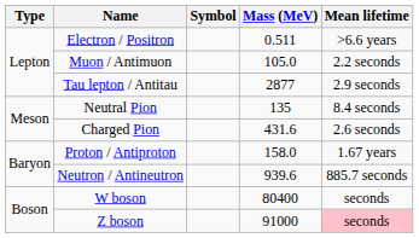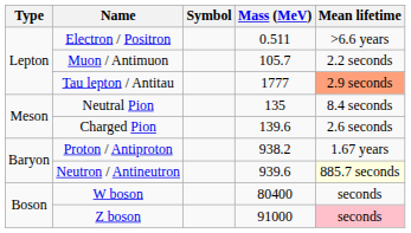Muon / Antimuon | Mass (MeV): 105.0 -> 105.7
Tau lepton / Antitau | Mass (MeV): 2877 -> 1777
Tau lepton / Antitau | Mean lifetime: no background -> lightsalmon background
Charged Pion | Mass (MeV): 431.6 -> 139.6
Proton / Antiproton | Mass (MeV): 158.0 -> 938.2
Neutron / Antineutron | Mean lifetime: no background -> lightyellow background
